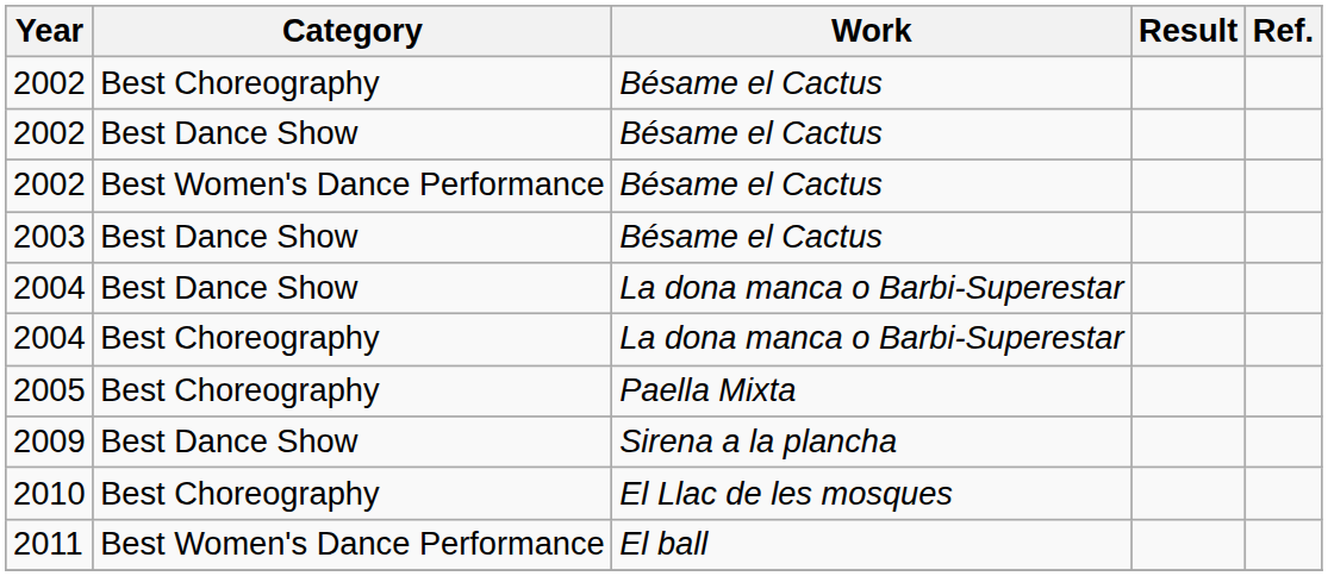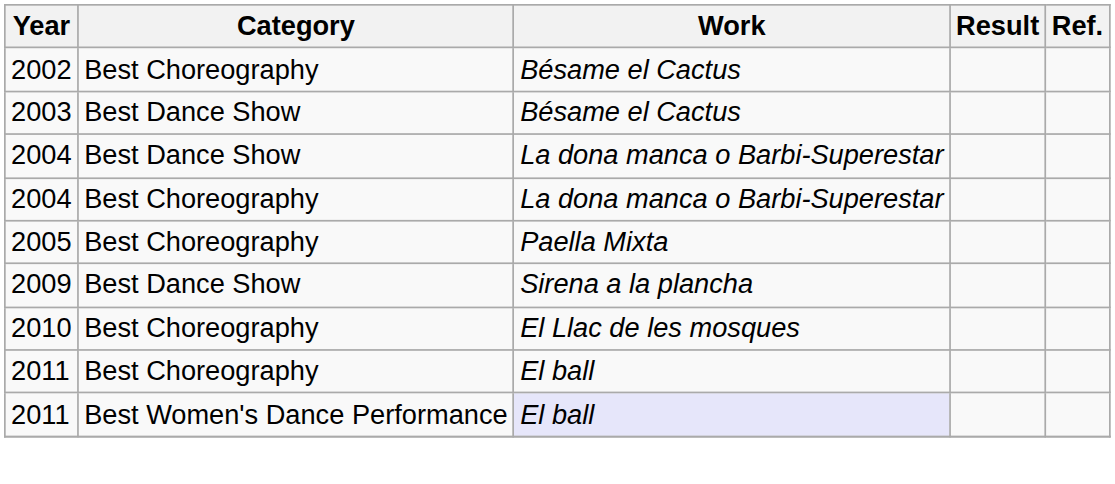- row: 2002 | Best Dance Show | Bésame el Cactus
- row: 2002 | Best Women's Dance Performance | Bésame el Cactus
+ row: 2011 | Best Choreography | El ball
2011 / Best Women's Dance Performance | Work: no background -> lavender background
